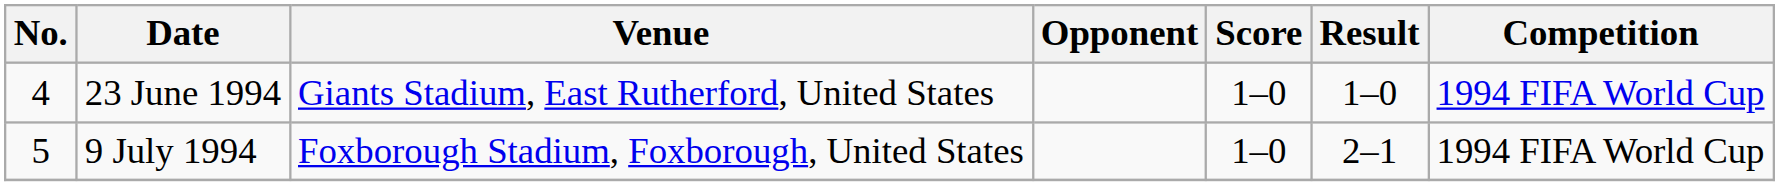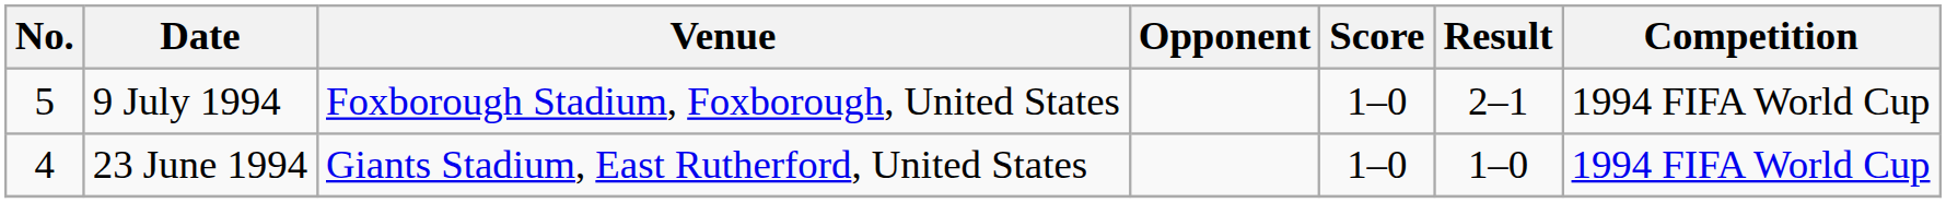rows swapped: 23 June 1994 <-> 9 July 1994
